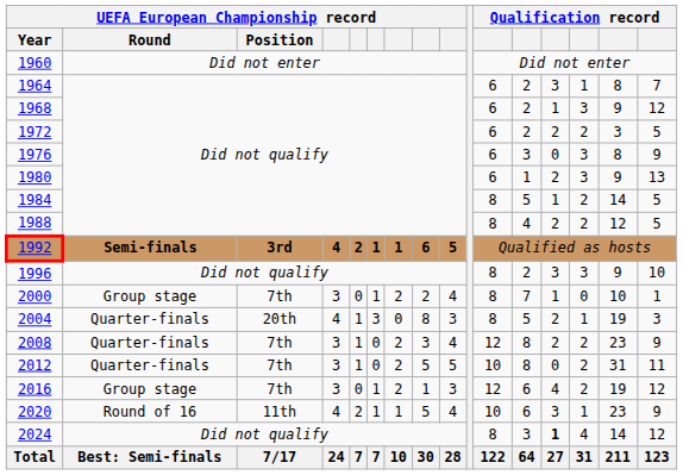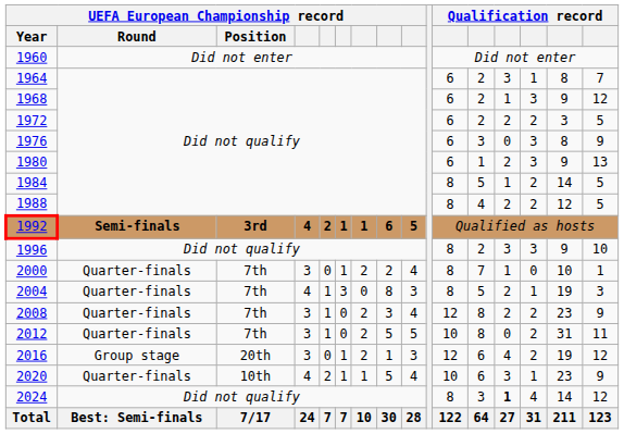2000 | UEFA European Championship record / Round: Group stage -> Quarter-finals
2004 | UEFA European Championship record / Position: 20th -> 7th
2016 | UEFA European Championship record / Position: 7th -> 20th
2020 | UEFA European Championship record / Round: Round of 16 -> Quarter-finals
2020 | UEFA European Championship record / Position: 11th -> 10th
